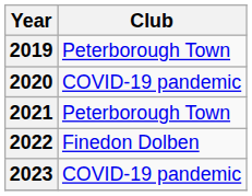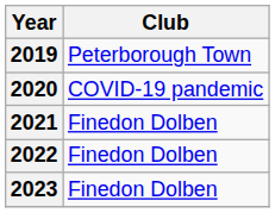2021 | Club: Peterborough Town -> Finedon Dolben
2023 | Club: COVID-19 pandemic -> Finedon Dolben
